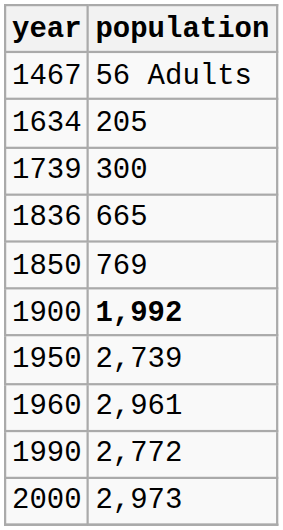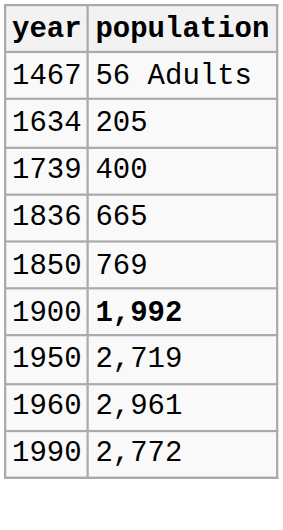1739 | population: 300 -> 400
1950 | population: 2,739 -> 2,719
- row: 2000 | 2,973
